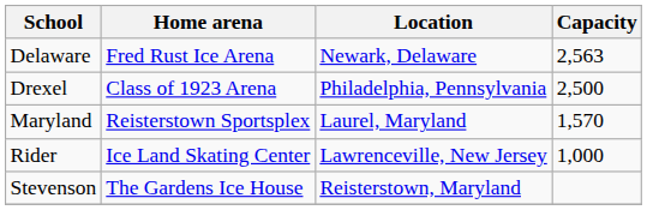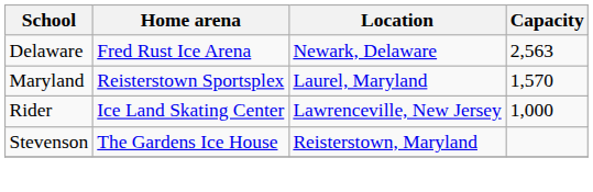- row: Drexel | Class of 1923 Arena | Philadelphia, Pennsylvania | 2,500
